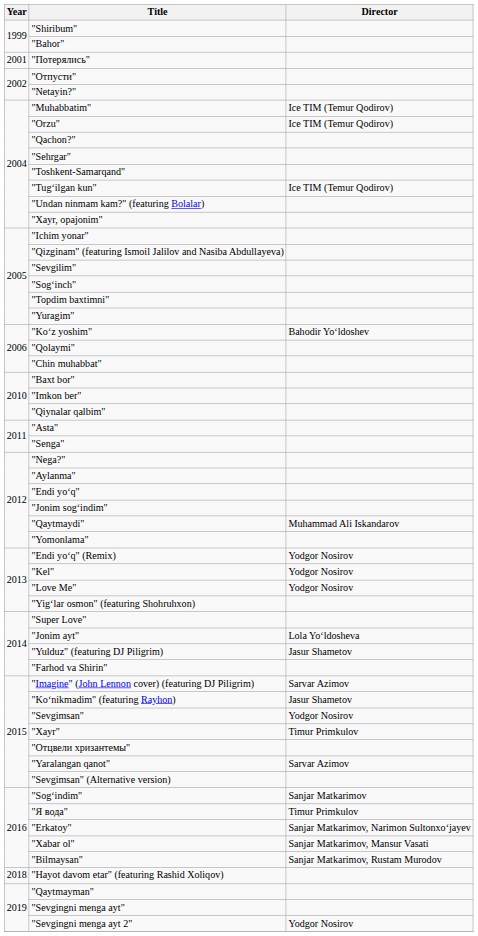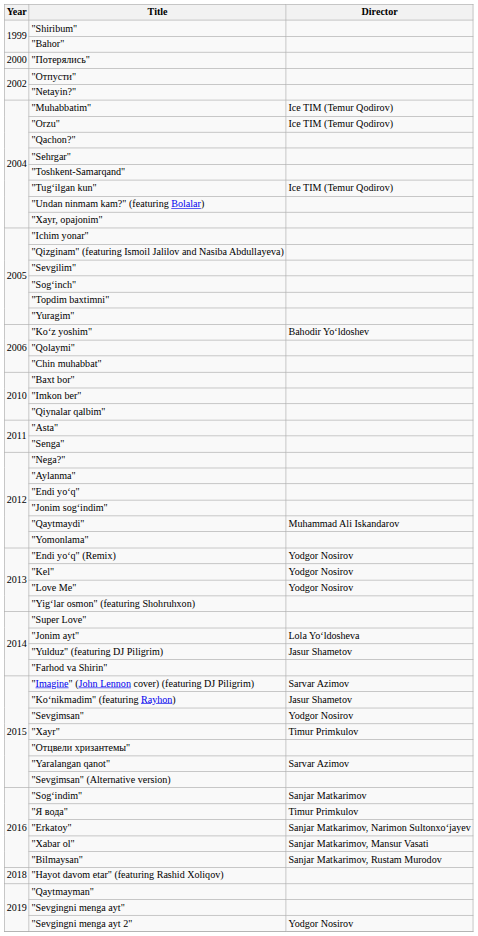"Потерялись" | Year: 2001 -> 2000
